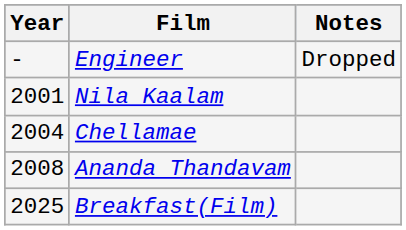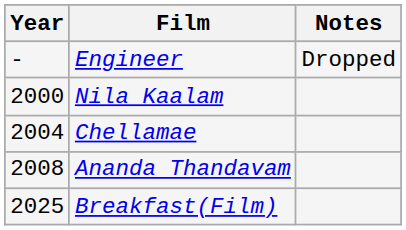Nila Kaalam | Year: 2001 -> 2000
